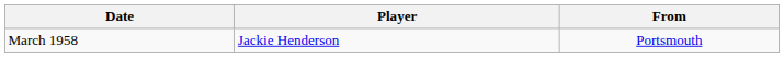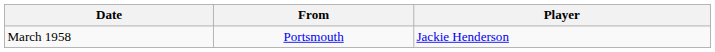columns swapped: Player <-> From
